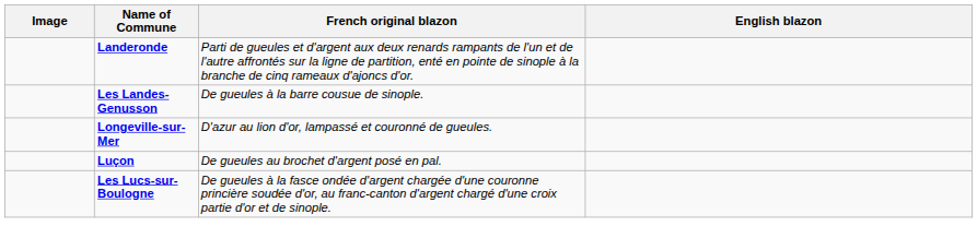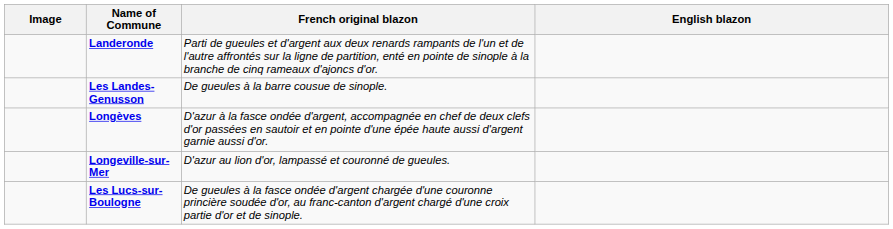+ row: Longèves | D'azur à la fasce ondée d'argent, accompagnée en chef de deux clefs d'or passées en sautoir et en pointe d'une épée haute aussi d'argent garnie aussi d'or.
- row: Luçon | De gueules au brochet d'argent posé en pal.
